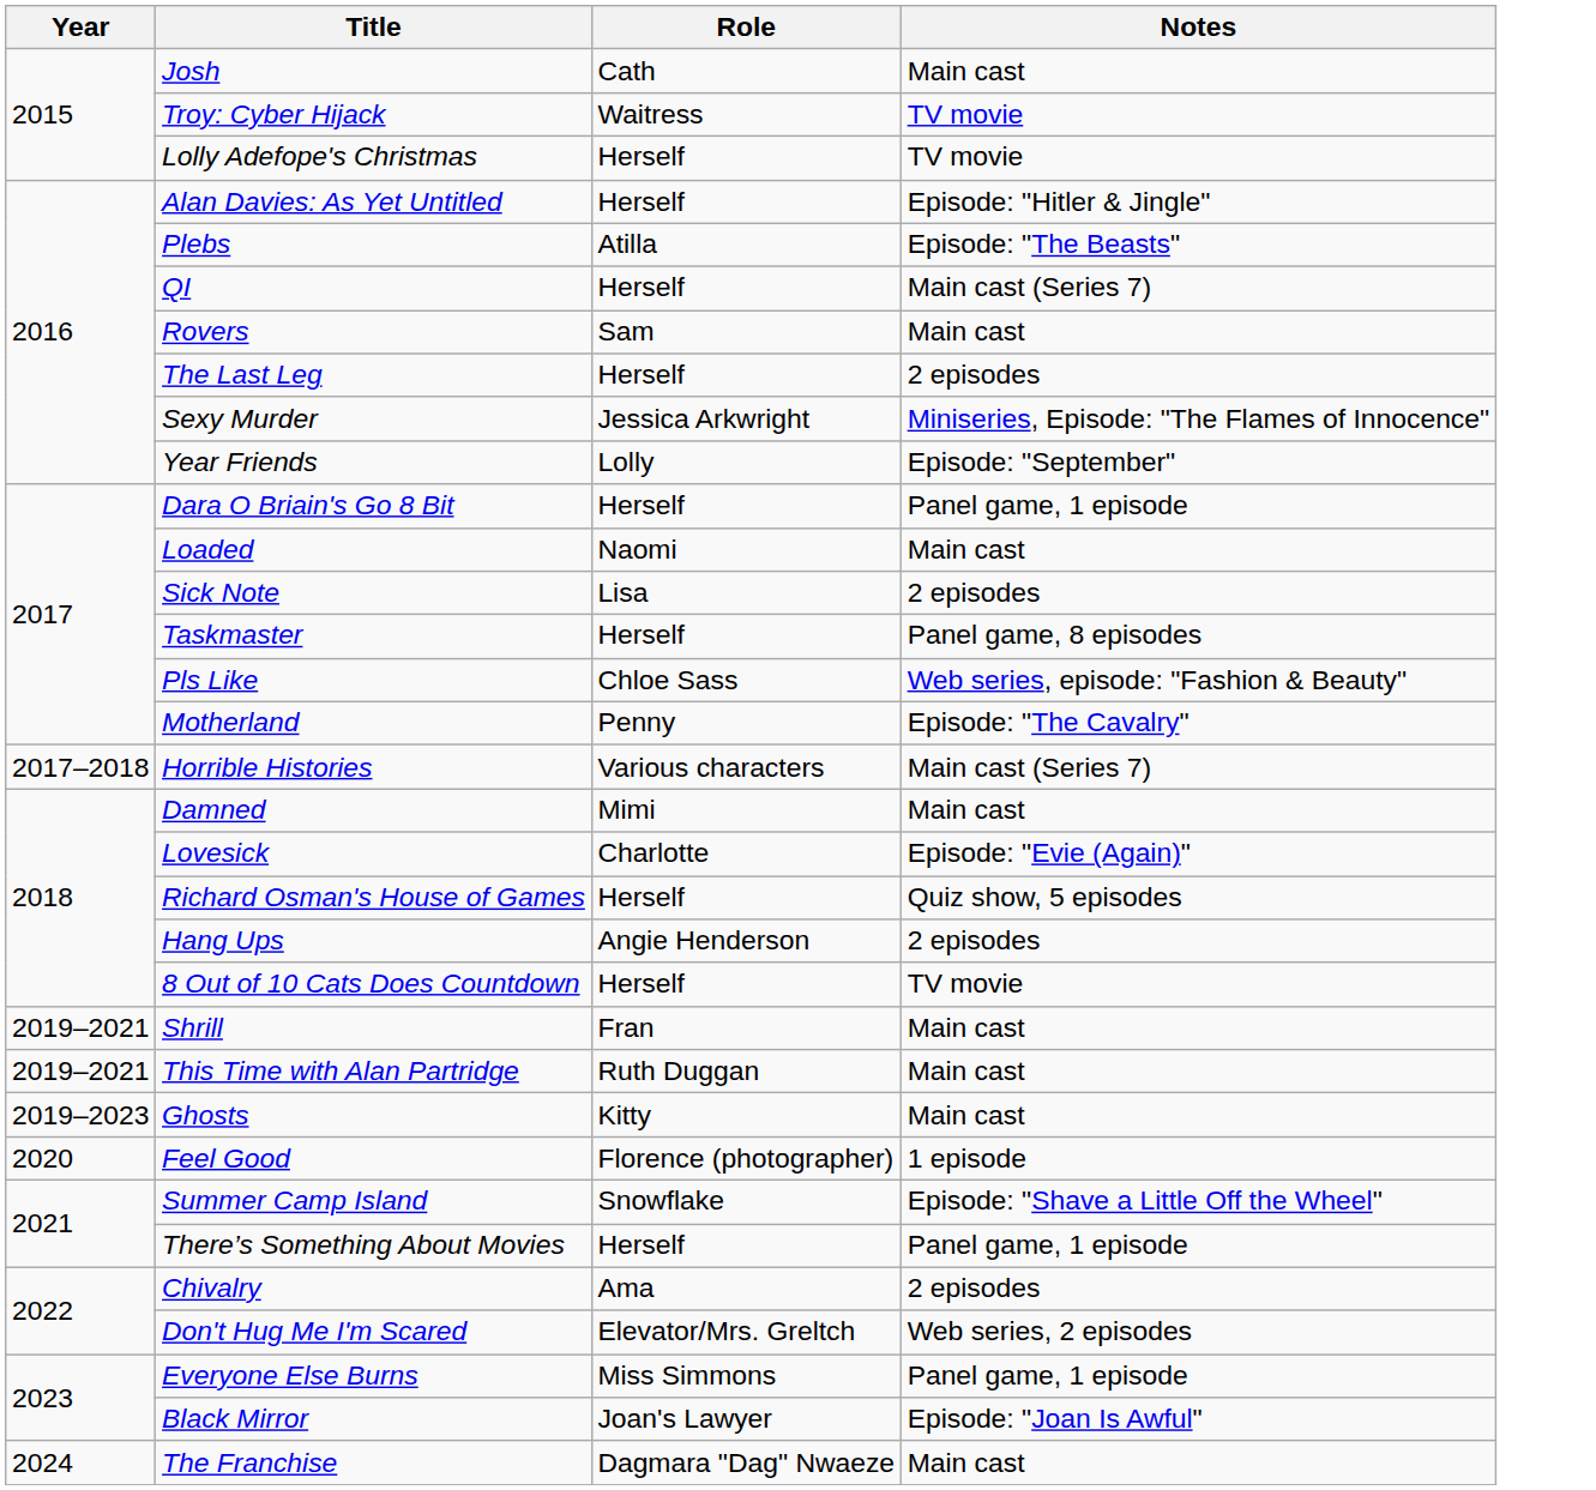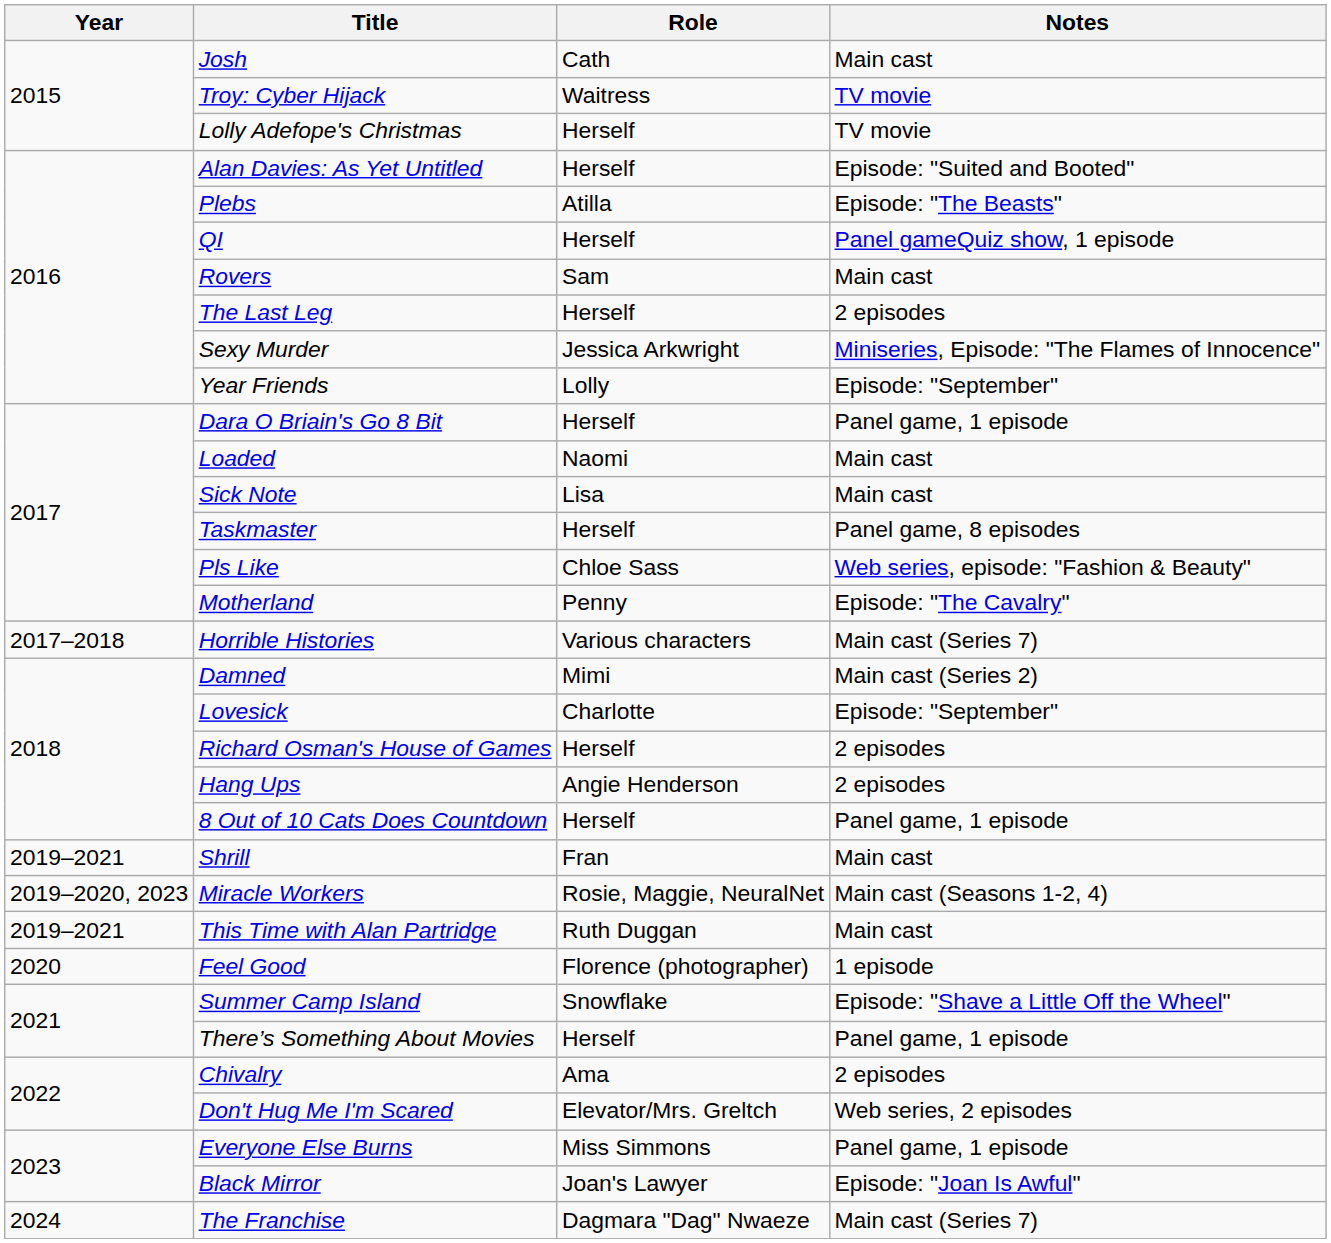Alan Davies: As Yet Untitled | Notes: Episode: "Hitler & Jingle" -> Episode: "Suited and Booted"
QI | Notes: Main cast (Series 7) -> Panel gameQuiz show, 1 episode
Sick Note | Notes: 2 episodes -> Main cast
Damned | Notes: Main cast -> Main cast (Series 2)
Lovesick | Notes: Episode: "Evie (Again)" -> Episode: "September"
Richard Osman's House of Games | Notes: Quiz show, 5 episodes -> 2 episodes
8 Out of 10 Cats Does Countdown | Notes: TV movie -> Panel game, 1 episode
+ row: 2019–2020, 2023 | Miracle Workers | Rosie, Maggie, NeuralNet | Main cast (Seasons 1-2, 4)
- row: 2019–2023 | Ghosts | Kitty | Main cast
The Franchise | Notes: Main cast -> Main cast (Series 7)
